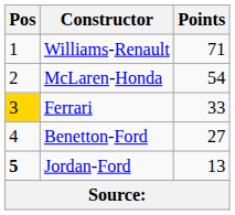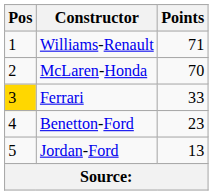McLaren-Honda | Points: 54 -> 70
Benetton-Ford | Points: 27 -> 23
Jordan-Ford | Pos: bold -> normal
